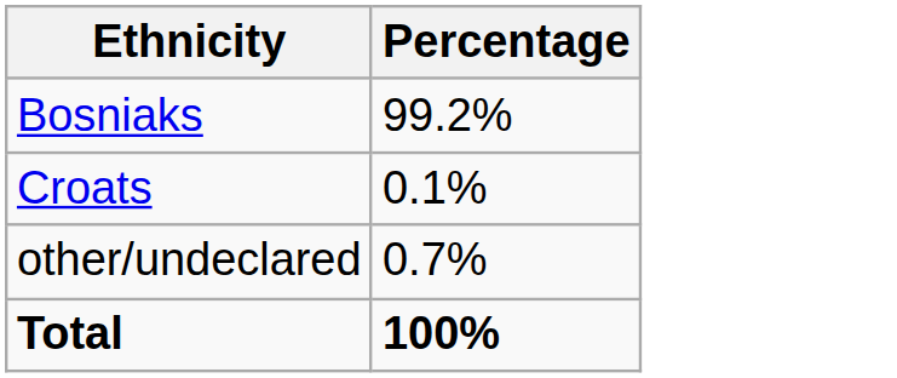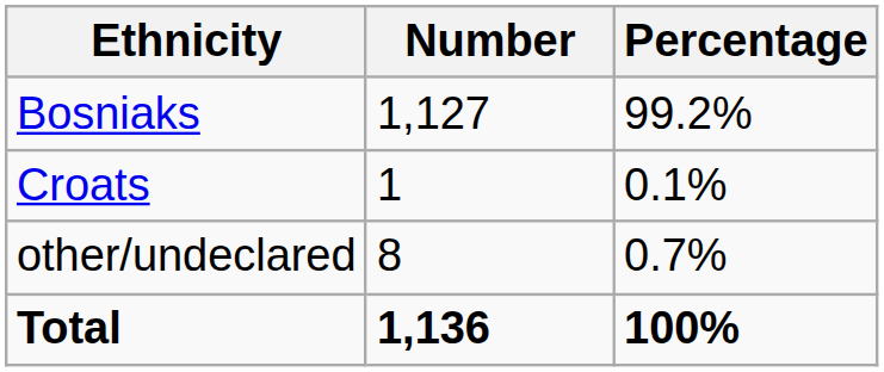+ column: Number | 1,127 | 1 | 8 | 1,136
